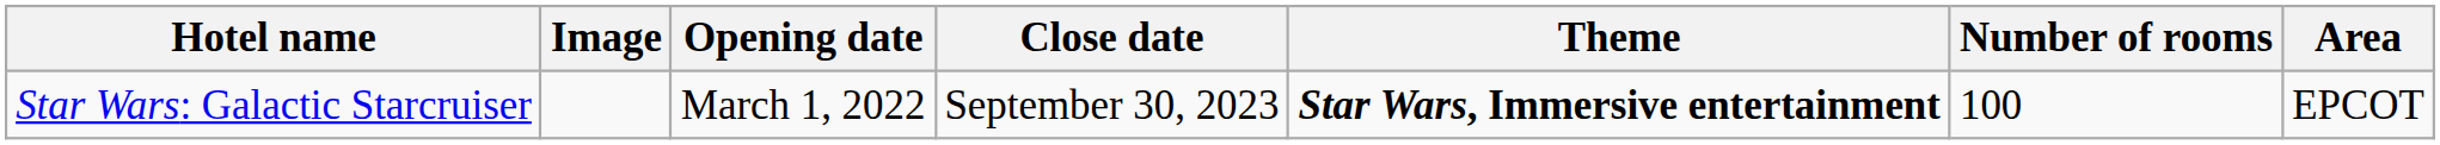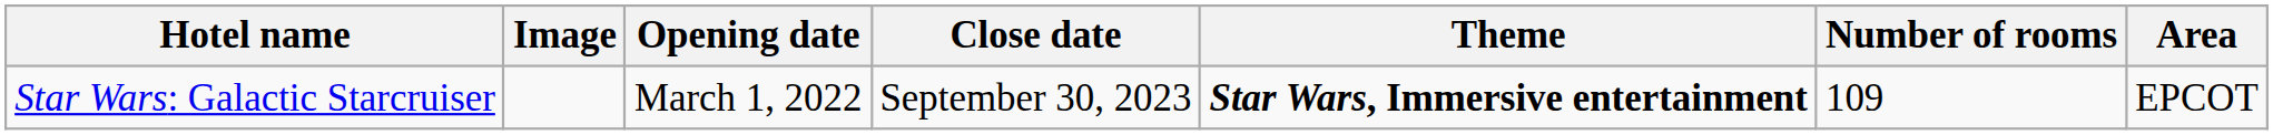Star Wars: Galactic Starcruiser | Number of rooms: 100 -> 109
